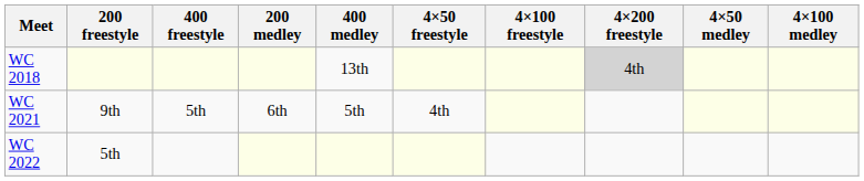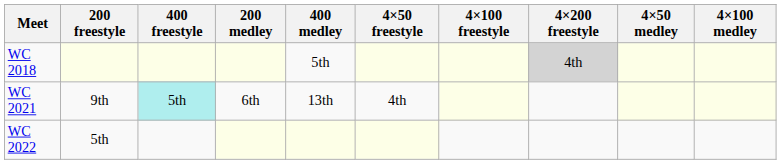WC 2018 | 400 medley: 13th -> 5th
WC 2021 | 400 freestyle: no background -> paleturquoise background
WC 2021 | 400 medley: 5th -> 13th
